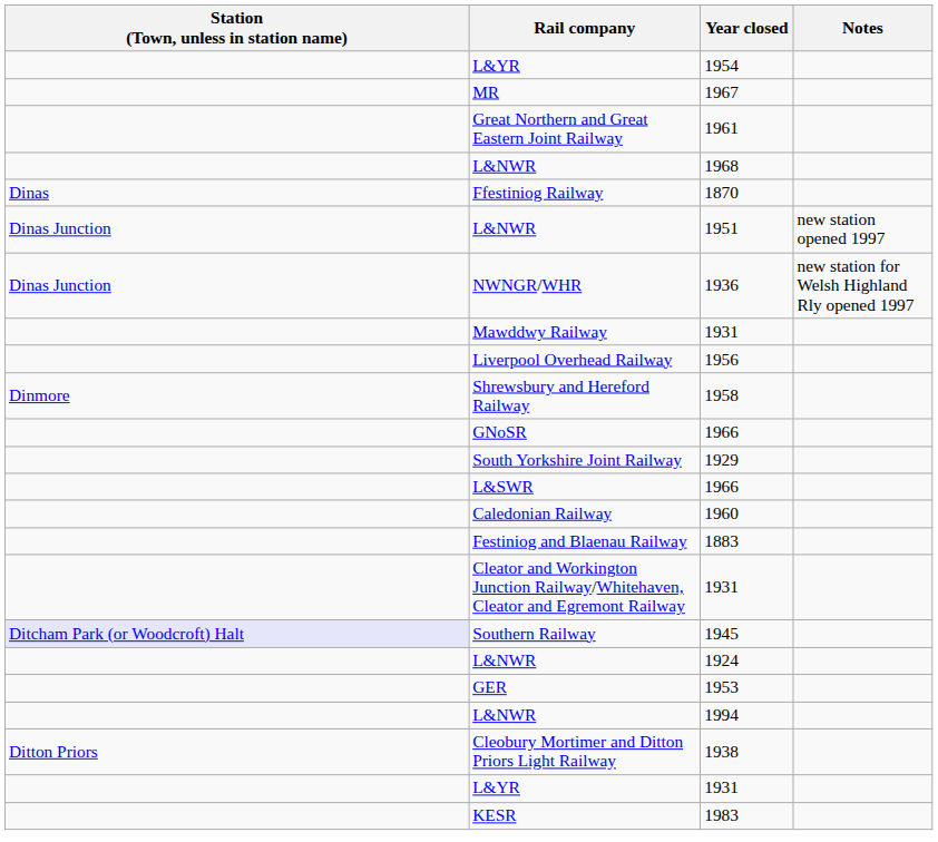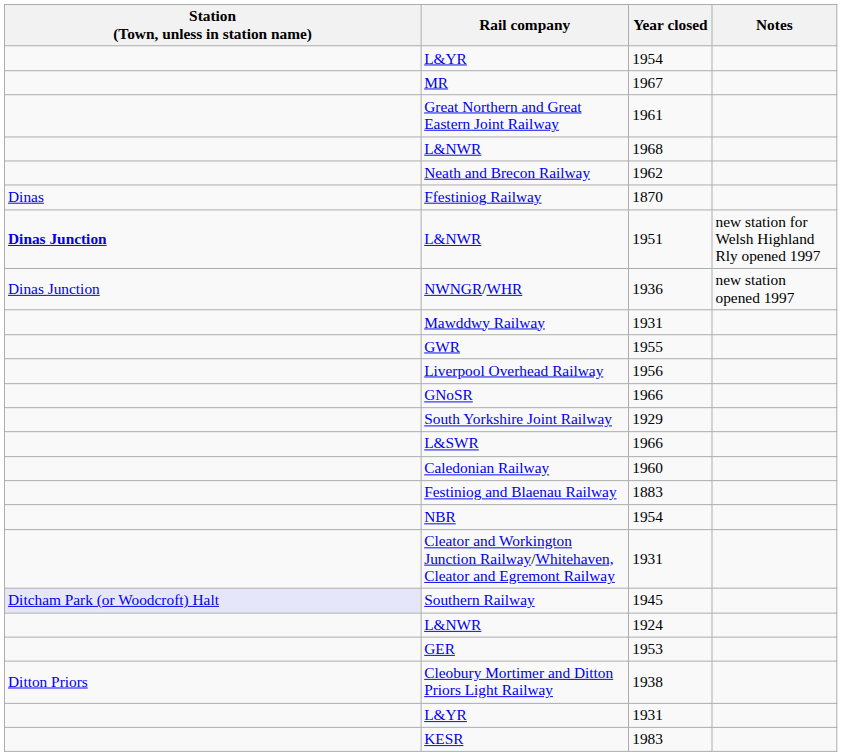+ row: Neath and Brecon Railway | 1962
L&NWR / 1951 | Station (Town, unless in station name): normal -> bold
L&NWR / 1951 | Notes: new station opened 1997 -> new station for Welsh Highland Rly opened 1997
NWNGR/WHR | Notes: new station for Welsh Highland Rly opened 1997 -> new station opened 1997
+ row: GWR | 1955
- row: Dinmore | Shrewsbury and Hereford Railway | 1958
+ row: NBR | 1954
- row: L&NWR | 1994
